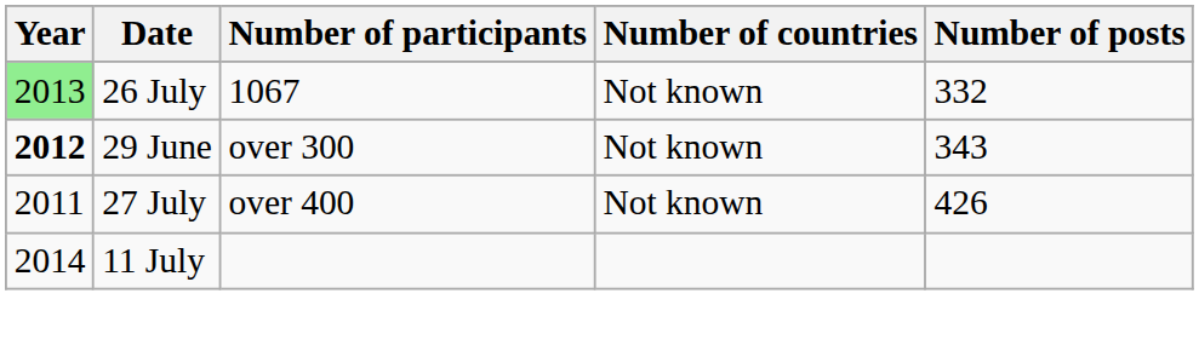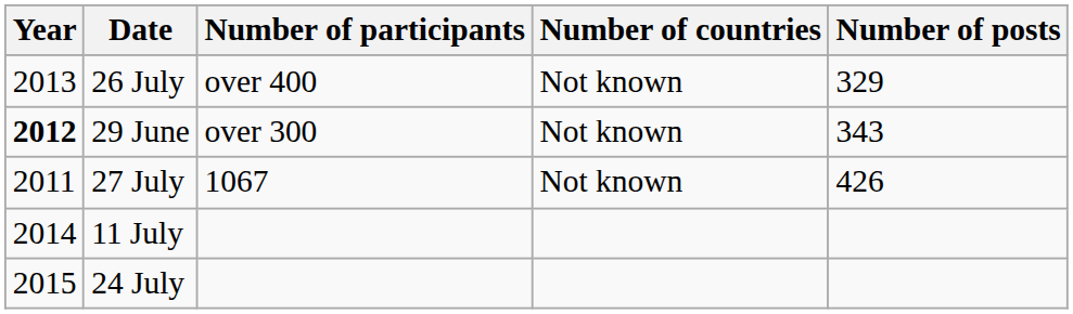26 July | Year: lightgreen background -> no background
26 July | Number of participants: 1067 -> over 400
26 July | Number of posts: 332 -> 329
27 July | Number of participants: over 400 -> 1067
+ row: 2015 | 24 July
